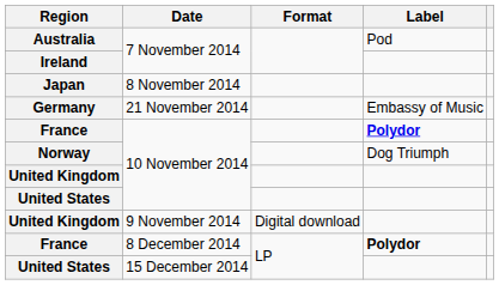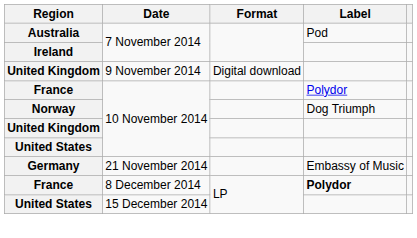- row: Japan | 8 November 2014
rows swapped: United Kingdom / 9 November 2014 <-> Germany
France / 10 November 2014 | Label: bold -> normal
